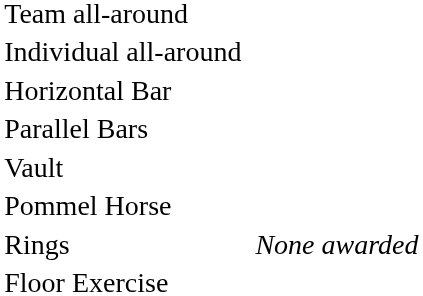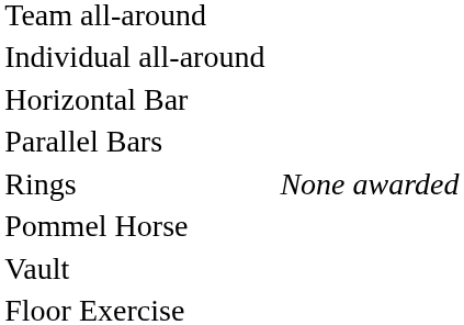rows swapped: Vault <-> Rings
